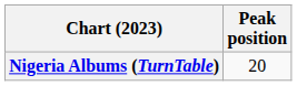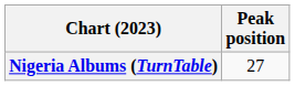Nigeria Albums (TurnTable) | Peak position: 20 -> 27
